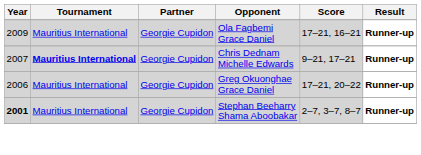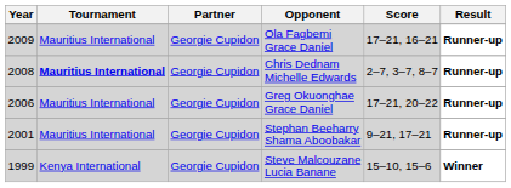Chris Dednam Michelle Edwards | Year: 2007 -> 2008
Chris Dednam Michelle Edwards | Score: 9–21, 17–21 -> 2–7, 3–7, 8–7
Stephan Beeharry Shama Aboobakar | Year: bold -> normal
Stephan Beeharry Shama Aboobakar | Score: 2–7, 3–7, 8–7 -> 9–21, 17–21
+ row: 1999 | Kenya International | Georgie Cupidon | Steve Malcouzane Lucia Banane | 15–10, 15–6 | Winner
